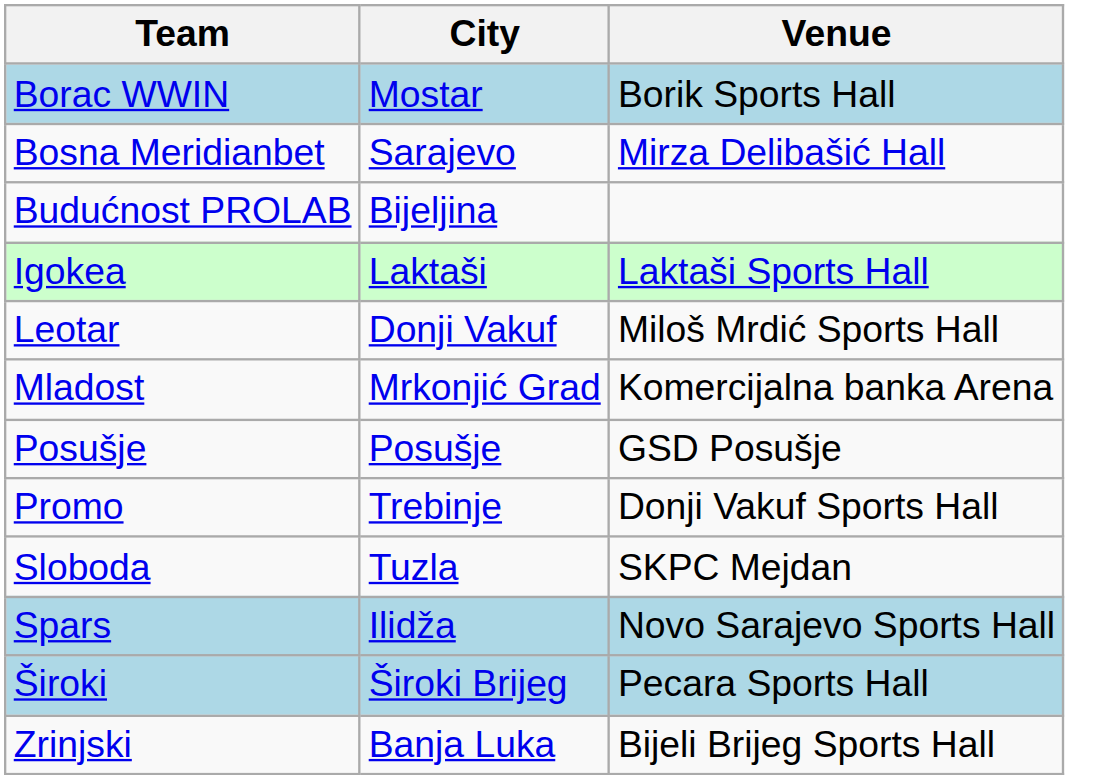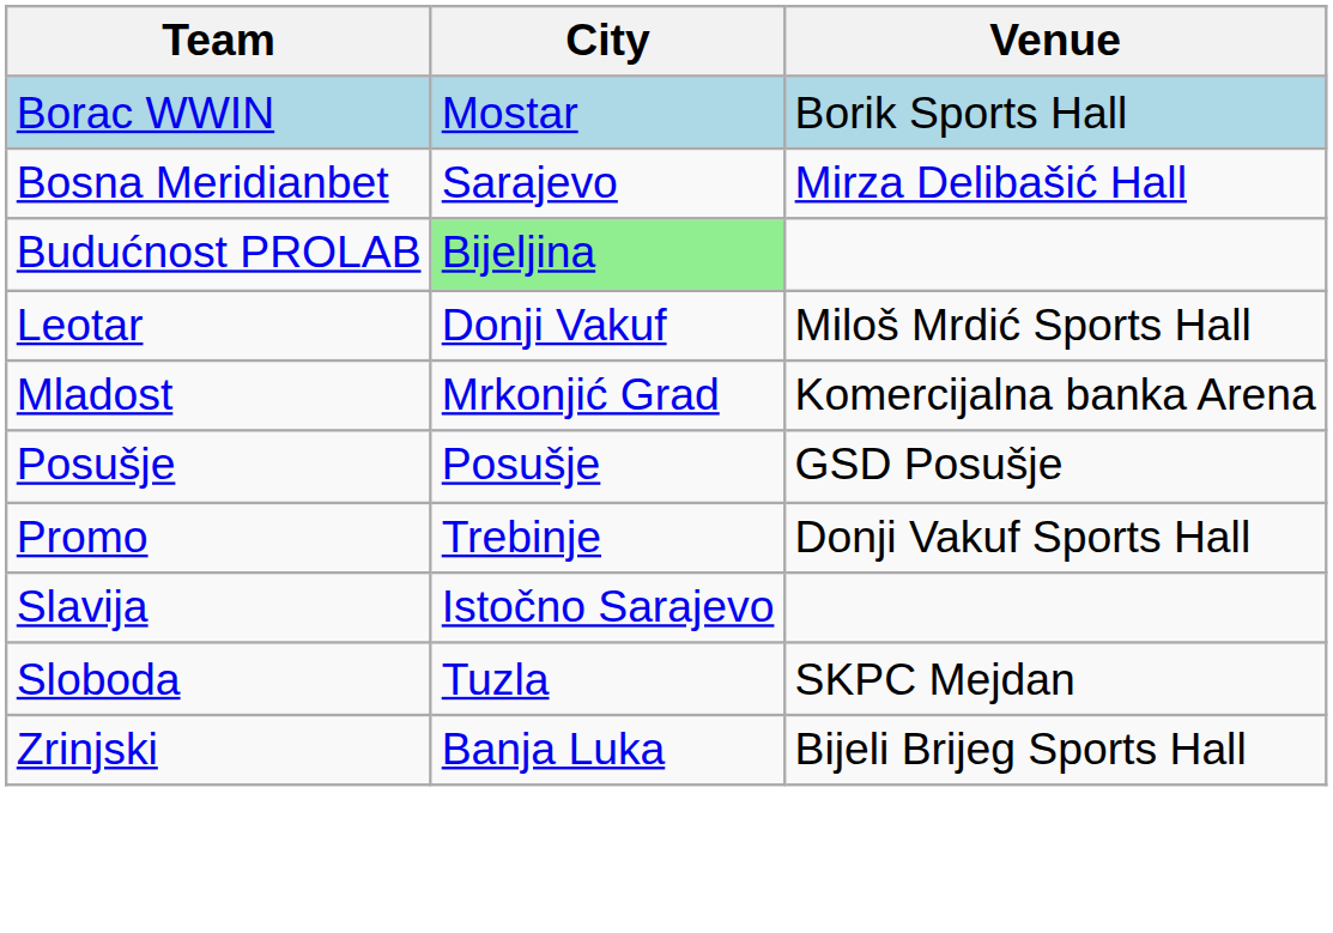Budućnost PROLAB | City: no background -> lightgreen background
- row: Igokea | Laktaši | Laktaši Sports Hall
+ row: Slavija | Istočno Sarajevo
- row: Spars | Ilidža | Novo Sarajevo Sports Hall
- row: Široki | Široki Brijeg | Pecara Sports Hall
